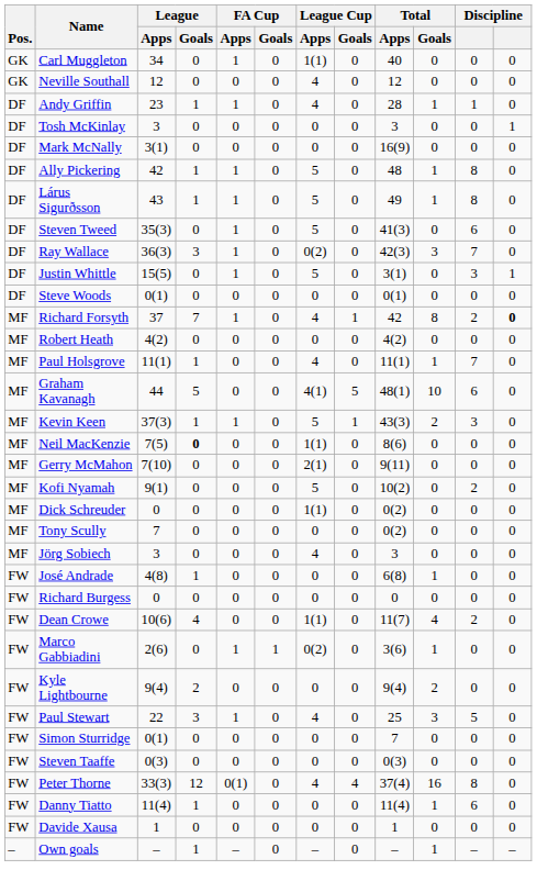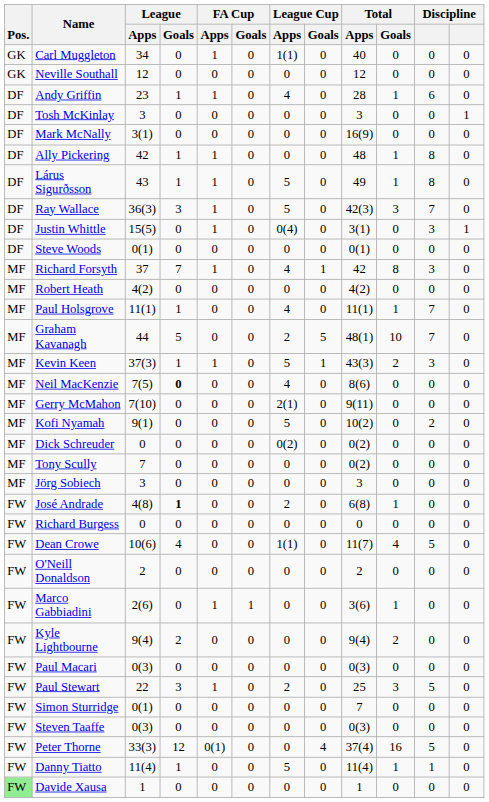Neville Southall | League Cup / Apps: 4 -> 0
Andy Griffin | column 11: 1 -> 6
Ally Pickering | League Cup / Apps: 5 -> 0
- row: DF | Steven Tweed | 35(3) | 0 | 1 | 0 | 5 | 0 | 41(3) | 0 | 6 | 0
Ray Wallace | League Cup / Apps: 0(2) -> 5
Justin Whittle | League Cup / Apps: 5 -> 0(4)
Richard Forsyth | column 11: 2 -> 3
Richard Forsyth | column 12: bold -> normal
Graham Kavanagh | League Cup / Apps: 4(1) -> 2
Graham Kavanagh | column 11: 6 -> 7
Neil MacKenzie | League Cup / Apps: 1(1) -> 4
Dick Schreuder | League Cup / Apps: 1(1) -> 0(2)
Jörg Sobiech | League Cup / Apps: 4 -> 0
José Andrade | League / Goals: normal -> bold
José Andrade | League Cup / Apps: 0 -> 2
Dean Crowe | column 11: 2 -> 5
+ row: FW | O'Neill Donaldson | 2 | 0 | 0 | 0 | 0 | 0 | 2 | 0 | 0 | 0
Marco Gabbiadini | League Cup / Apps: 0(2) -> 0
+ row: FW | Paul Macari | 0(3) | 0 | 0 | 0 | 0 | 0 | 0(3) | 0 | 0 | 0
Paul Stewart | League Cup / Apps: 4 -> 2
Peter Thorne | League Cup / Apps: 4 -> 0
Peter Thorne | column 11: 8 -> 5
Danny Tiatto | League Cup / Apps: 0 -> 5
Danny Tiatto | column 11: 6 -> 1
Davide Xausa | Pos.: no background -> lightgreen background
- row: – | Own goals | – | 1 | – | 0 | – | 0 | – | 1 | – | –
